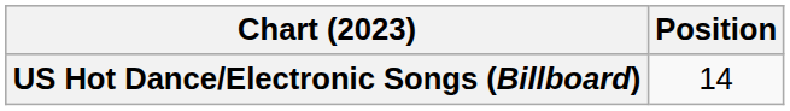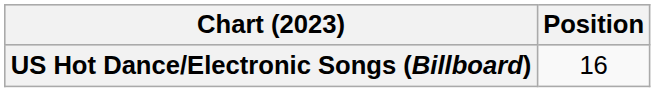US Hot Dance/Electronic Songs (Billboard) | Position: 14 -> 16
